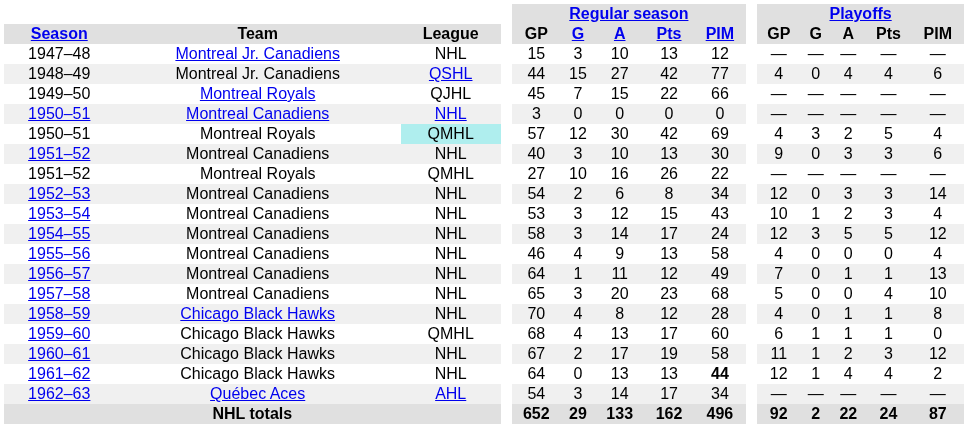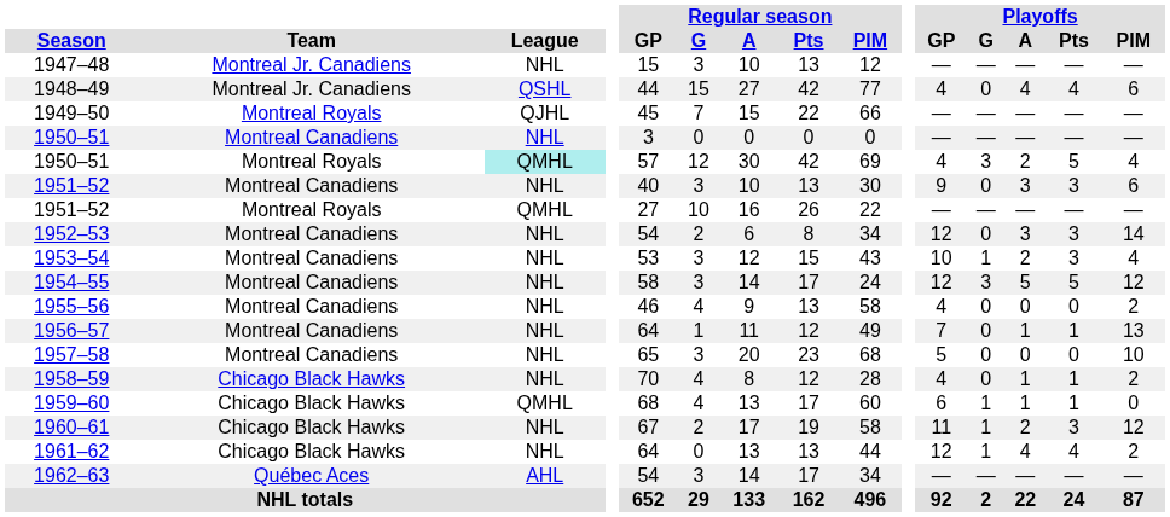1955–56 | Playoffs / PIM: 4 -> 2
1957–58 | Playoffs / Pts: 4 -> 0
1958–59 | Playoffs / PIM: 8 -> 2
1961–62 | Regular season / PIM: bold -> normal
